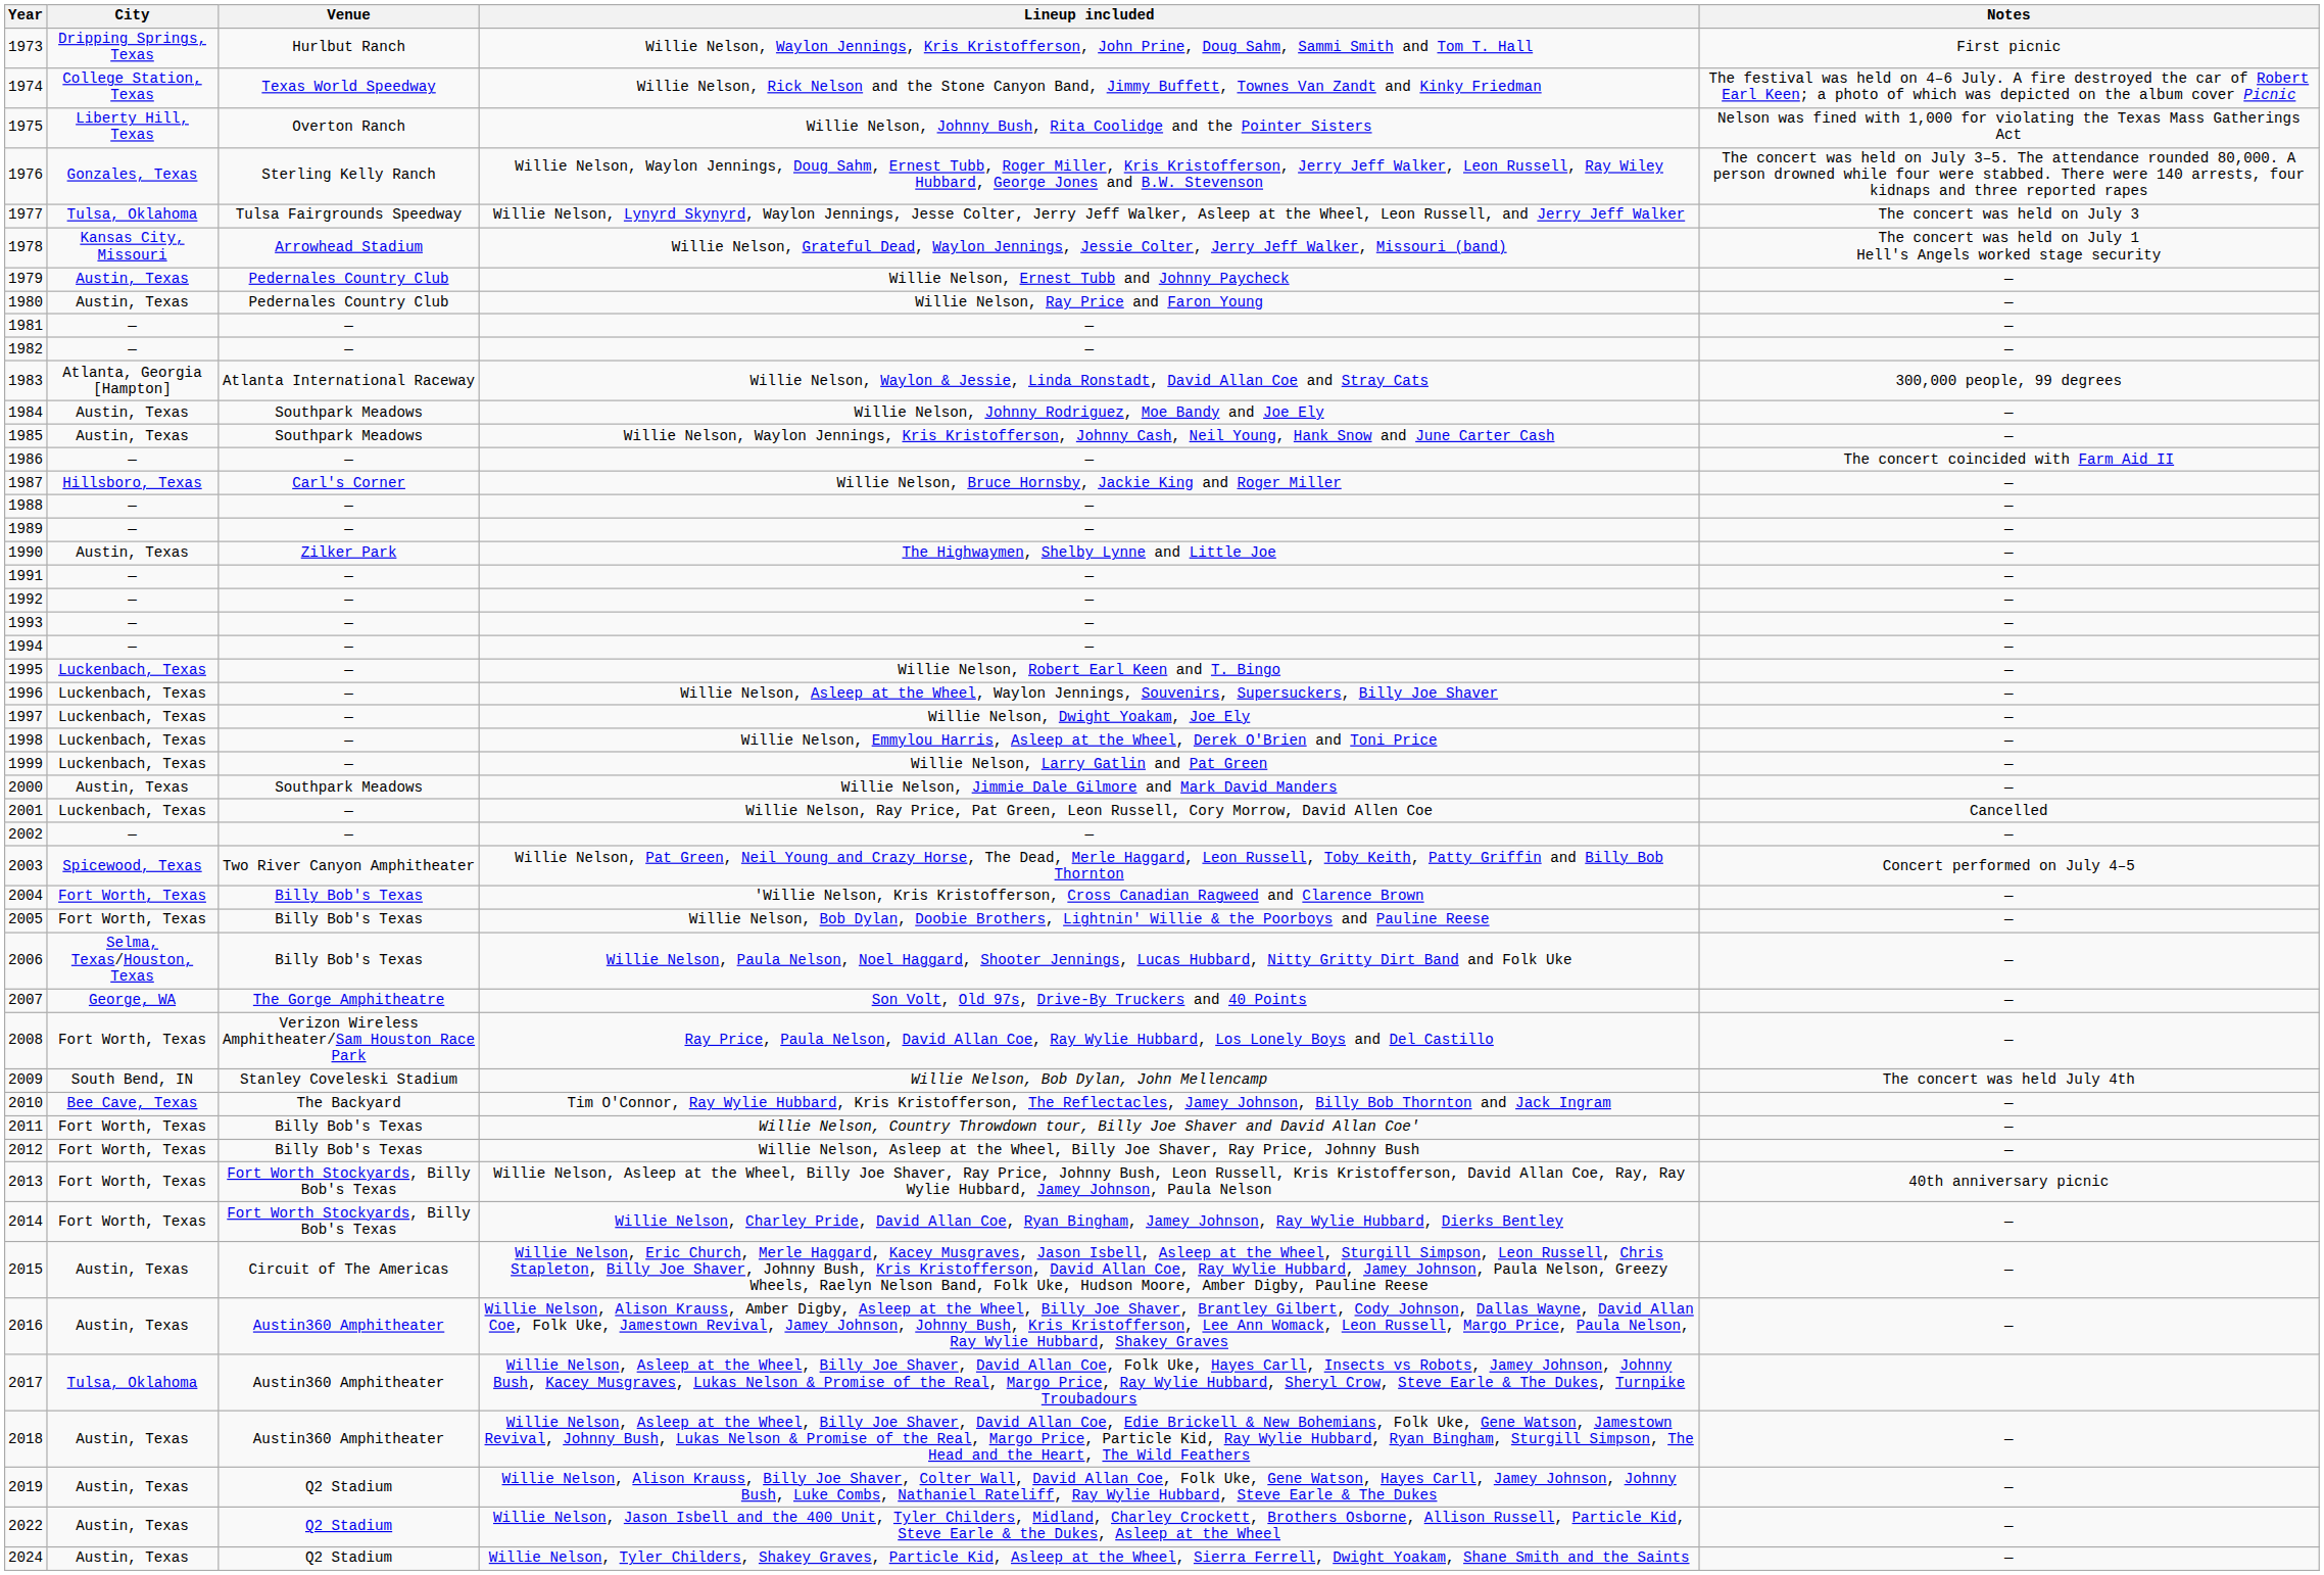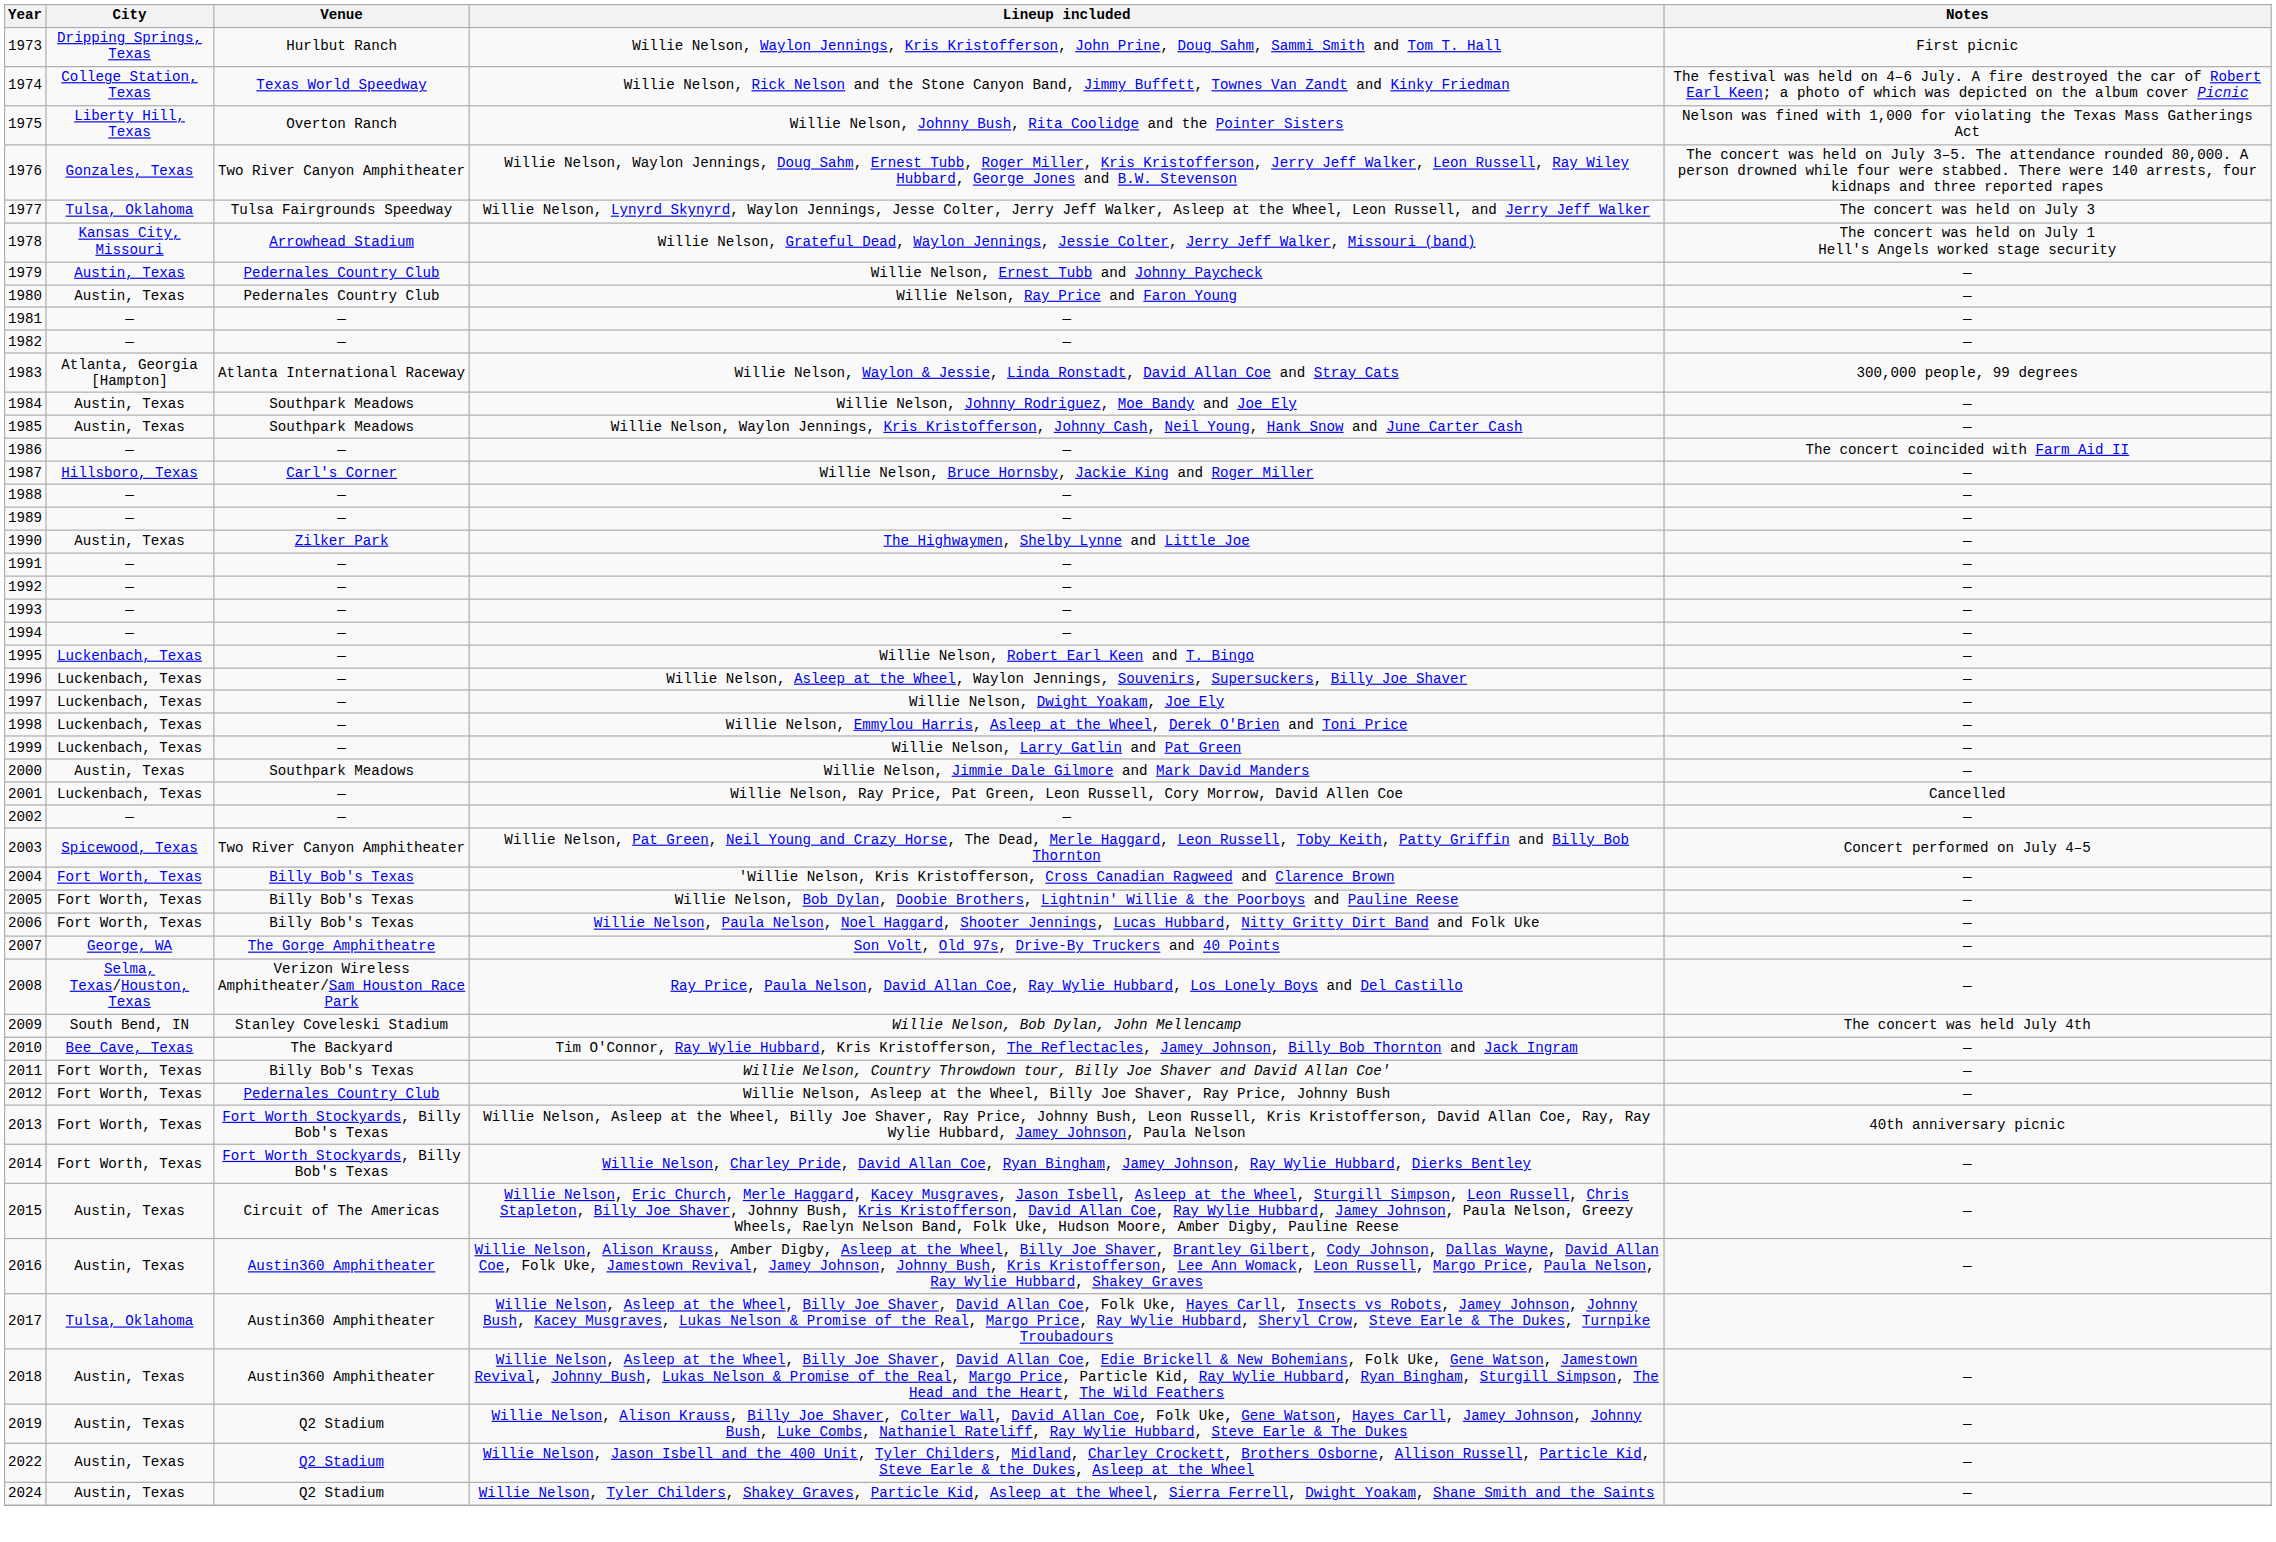1976 | Venue: Sterling Kelly Ranch -> Two River Canyon Amphitheater
2006 | City: Selma, Texas/Houston, Texas -> Fort Worth, Texas
2008 | City: Fort Worth, Texas -> Selma, Texas/Houston, Texas
2012 | Venue: Billy Bob's Texas -> Pedernales Country Club
